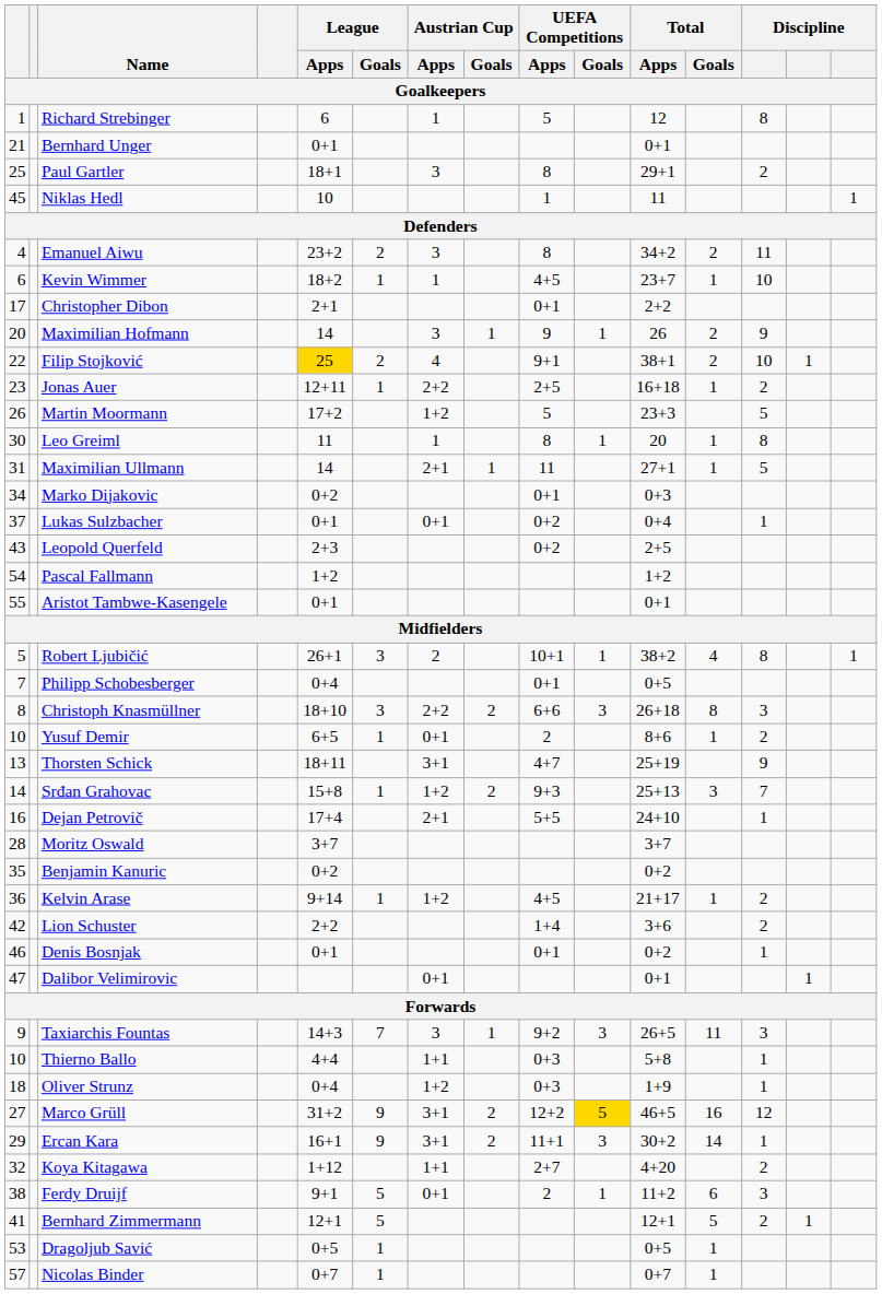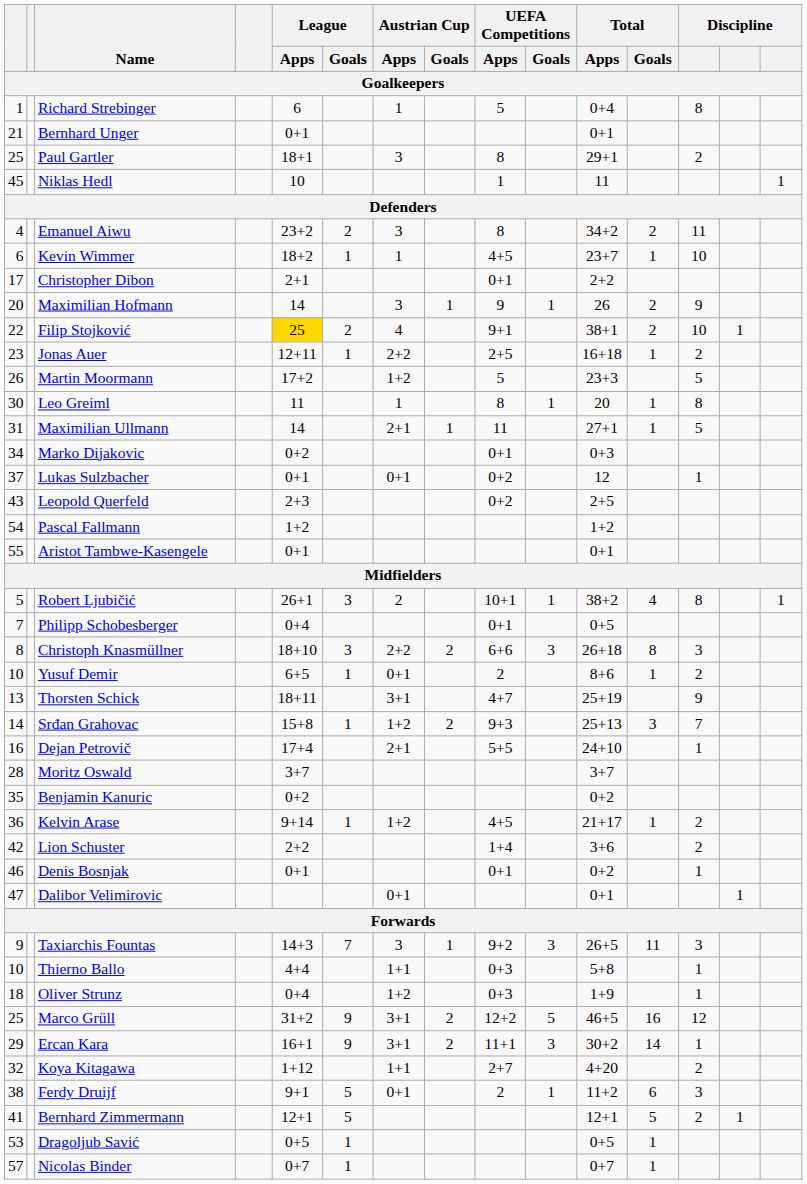Richard Strebinger | Total / Apps: 12 -> 0+4
Lukas Sulzbacher | Total / Apps: 0+4 -> 12
Marco Grüll | column 1: 27 -> 25
Marco Grüll | UEFA Competitions / Goals: gold background -> no background
